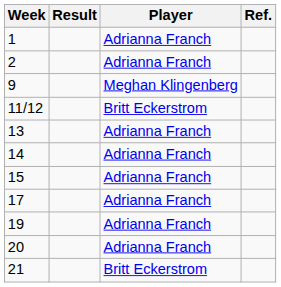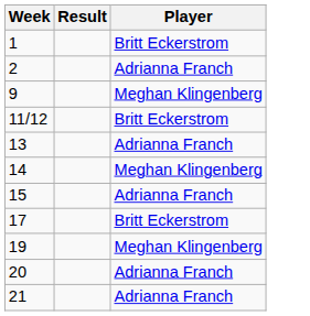- column: Ref.
1 | Player: Adrianna Franch -> Britt Eckerstrom
14 | Player: Adrianna Franch -> Meghan Klingenberg
17 | Player: Adrianna Franch -> Britt Eckerstrom
19 | Player: Adrianna Franch -> Meghan Klingenberg
21 | Player: Britt Eckerstrom -> Adrianna Franch
